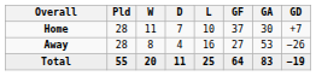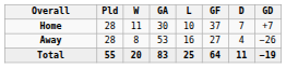columns swapped: D <-> GA
